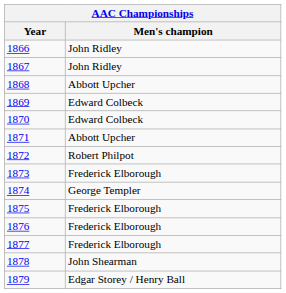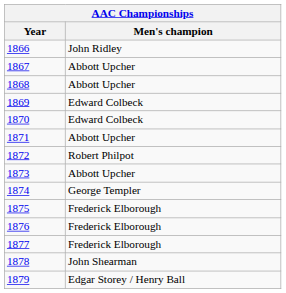1867 | Men's champion: John Ridley -> Abbott Upcher
1873 | Men's champion: Frederick Elborough -> Abbott Upcher
